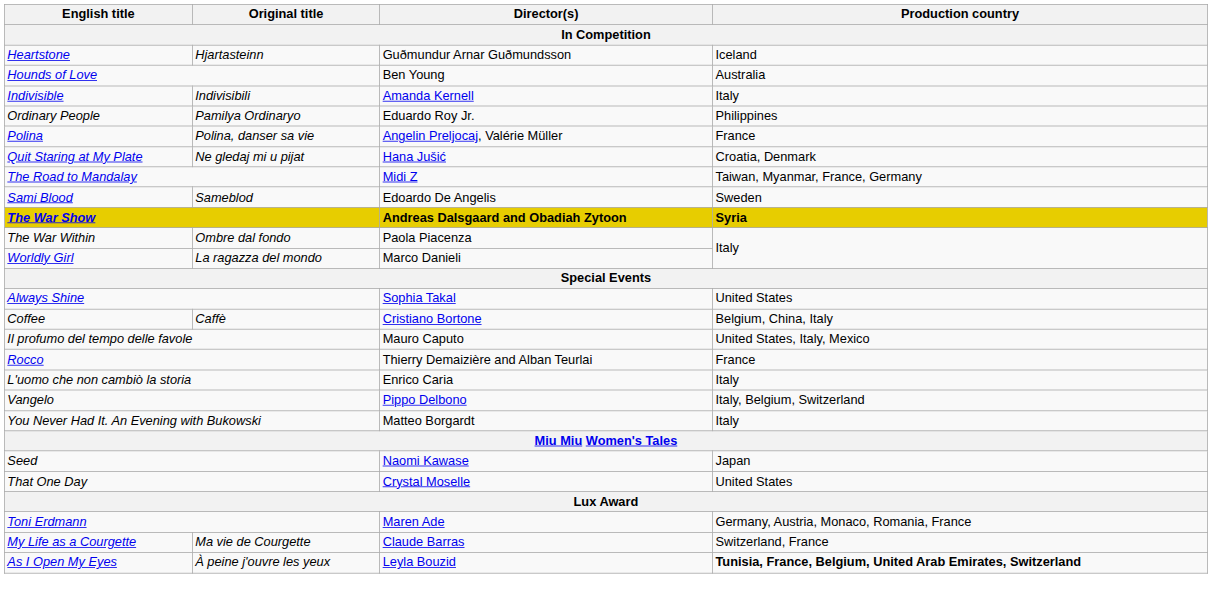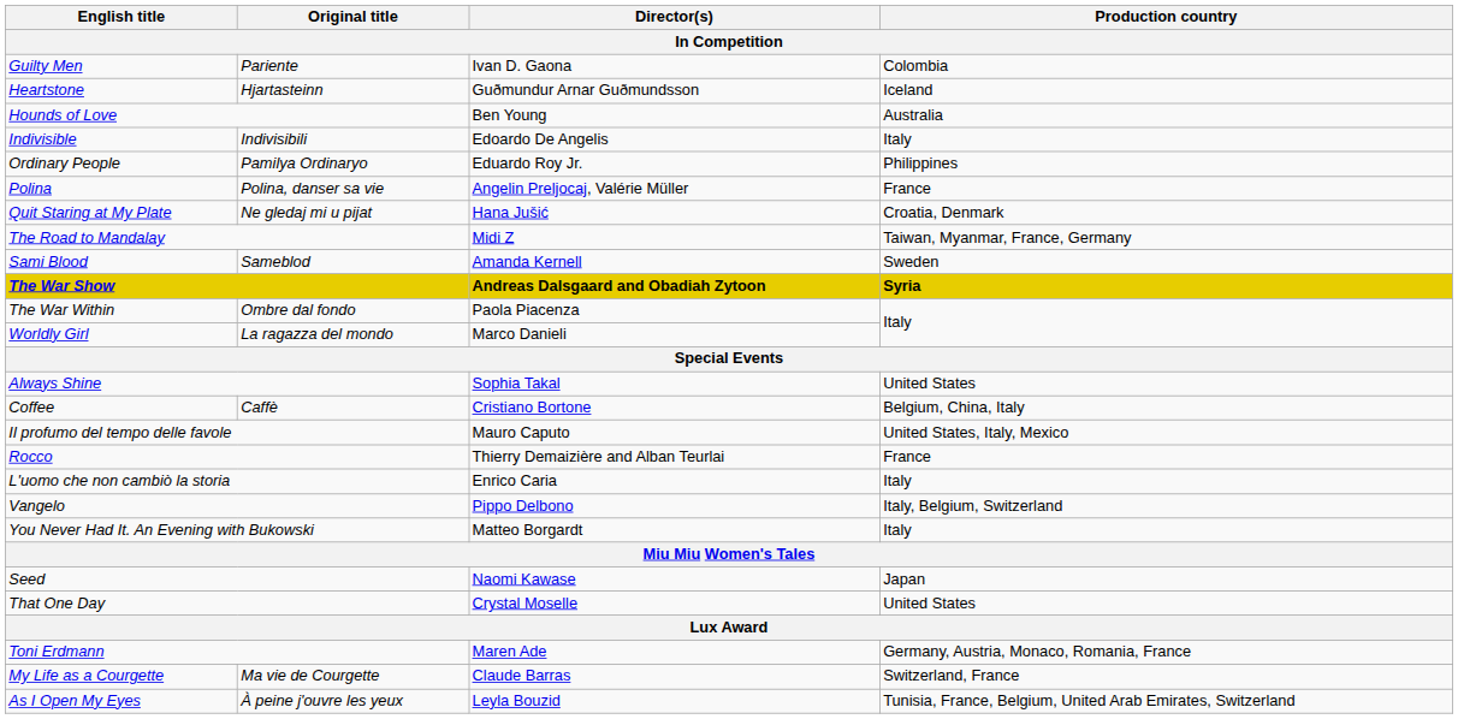+ row: Guilty Men | Pariente | Ivan D. Gaona | Colombia
Indivisible | Director(s): Amanda Kernell -> Edoardo De Angelis
Sami Blood | Director(s): Edoardo De Angelis -> Amanda Kernell
As I Open My Eyes | Production country: bold -> normal
